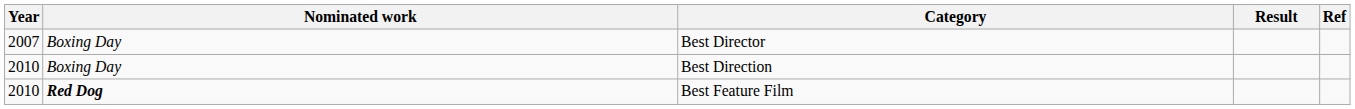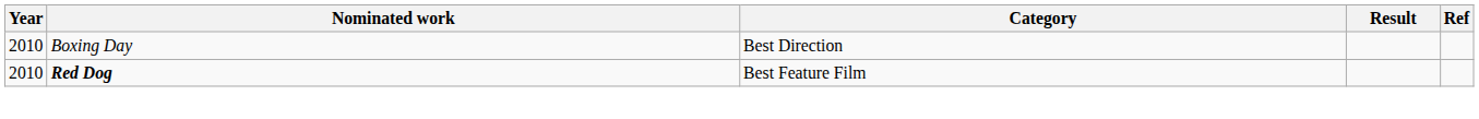- row: 2007 | Boxing Day | Best Director
